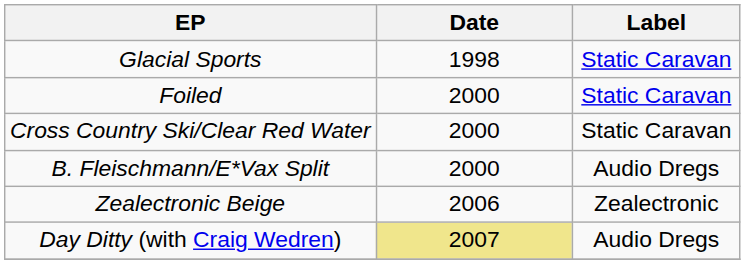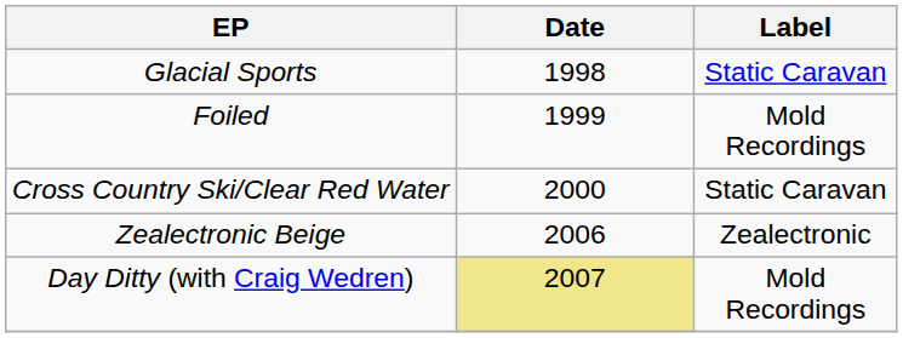Foiled | Date: 2000 -> 1999
Foiled | Label: Static Caravan -> Mold Recordings
- row: B. Fleischmann/E*Vax Split | 2000 | Audio Dregs
Day Ditty (with Craig Wedren) | Label: Audio Dregs -> Mold Recordings
